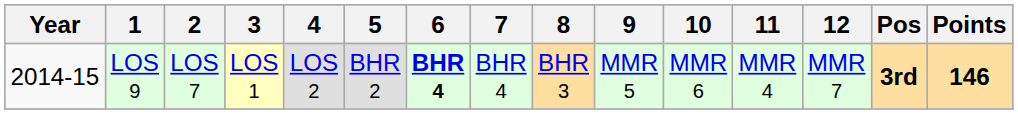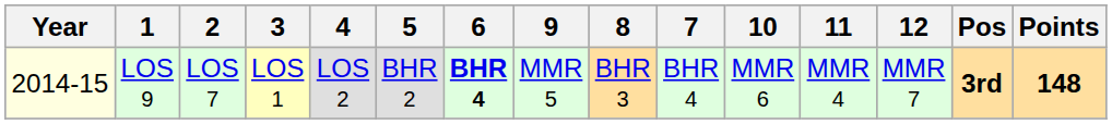columns swapped: 7 <-> 9
LOS 9 | Year: no background -> lightyellow background
LOS 9 | Points: 146 -> 148
